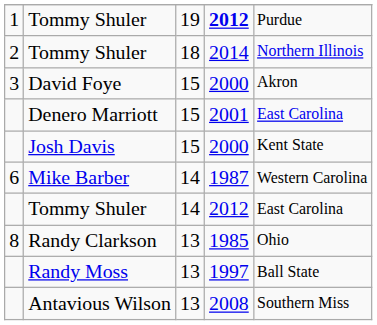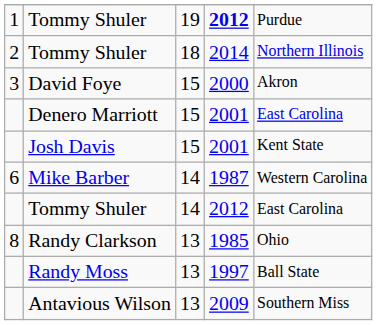Josh Davis | column 4: 2000 -> 2001
Antavious Wilson | column 4: 2008 -> 2009
